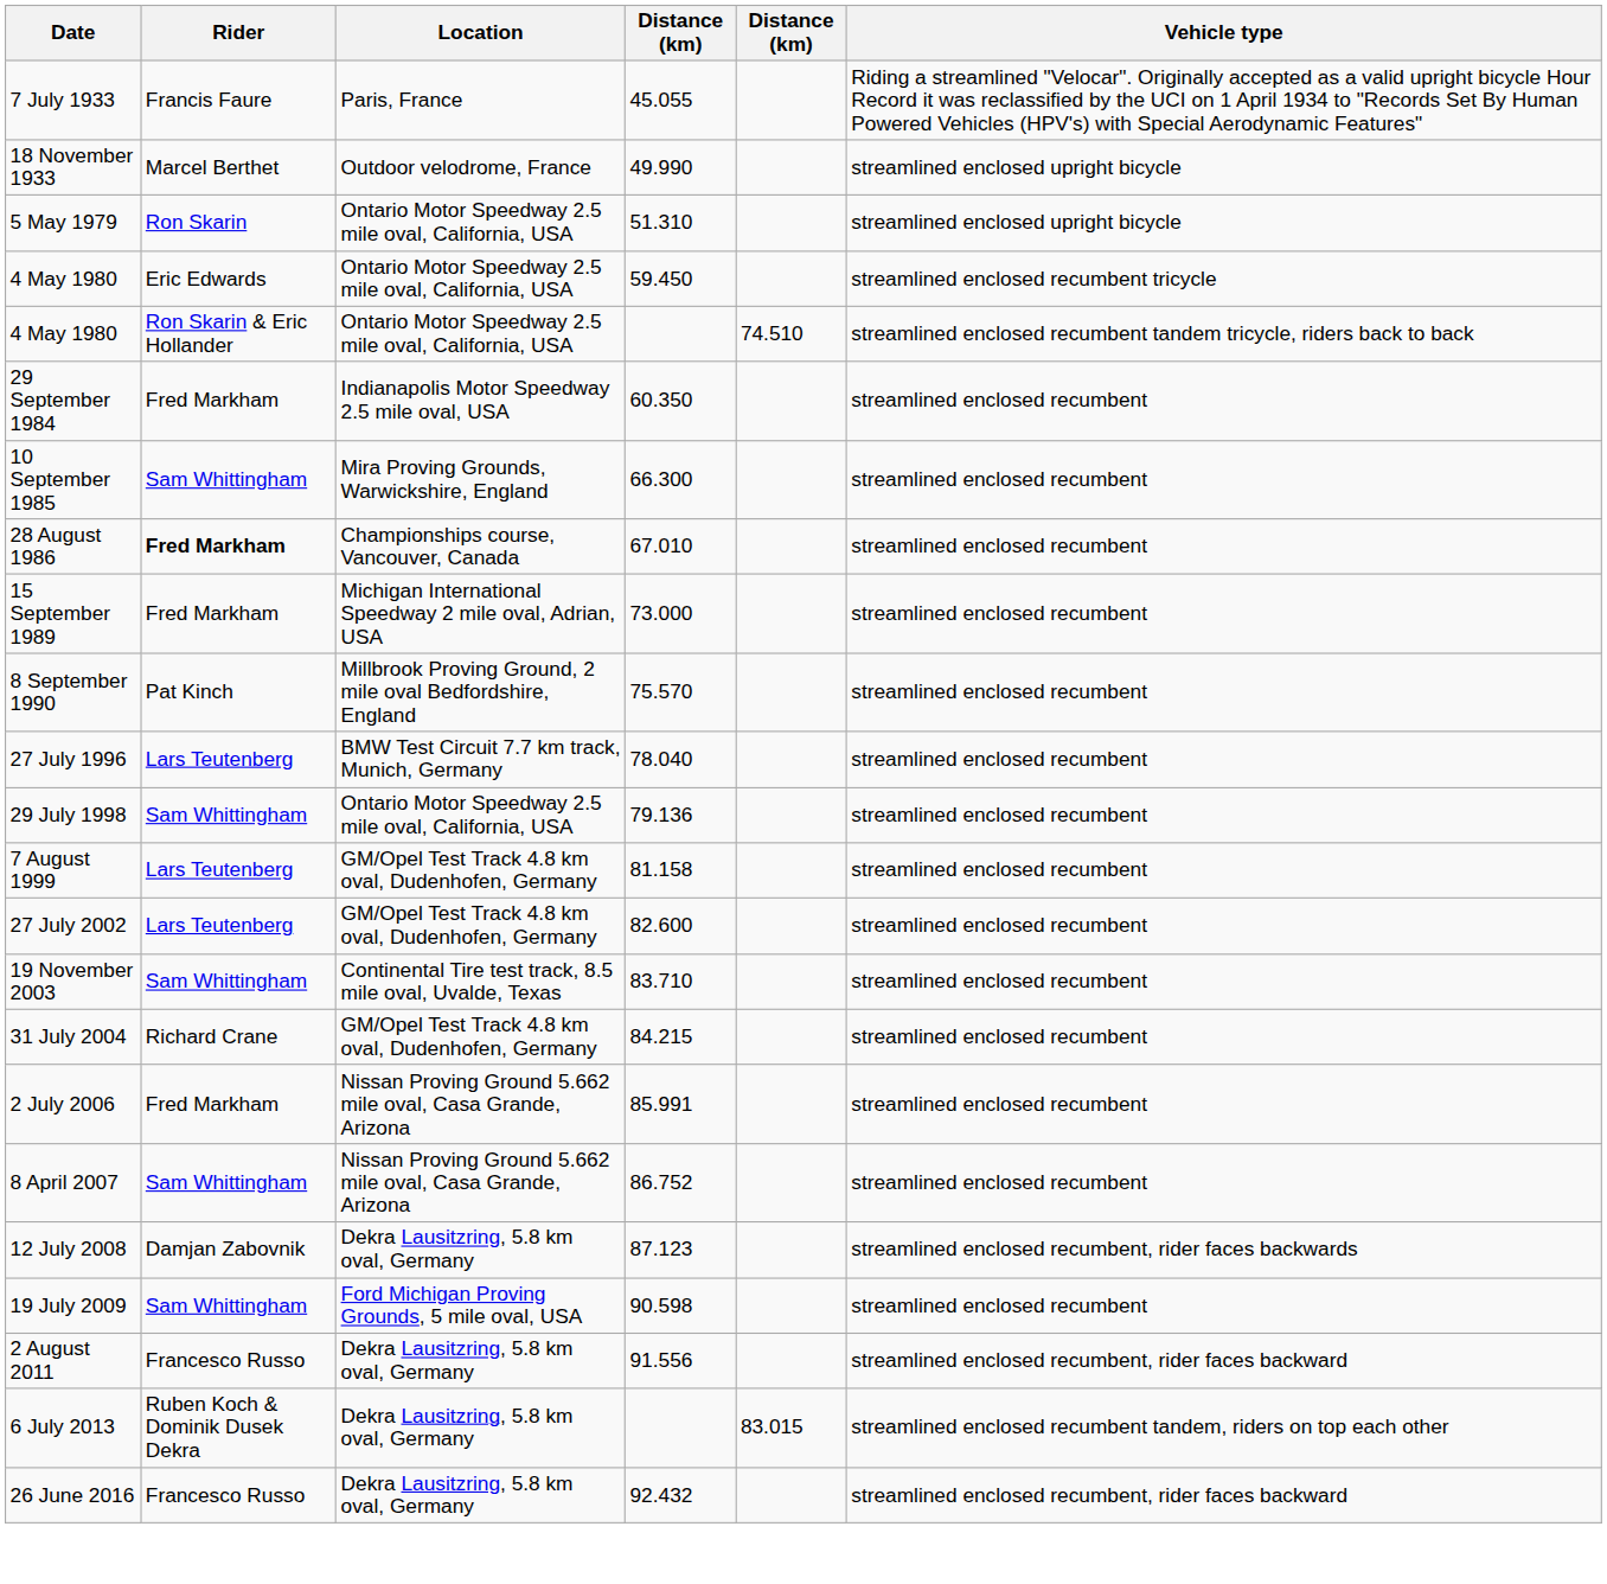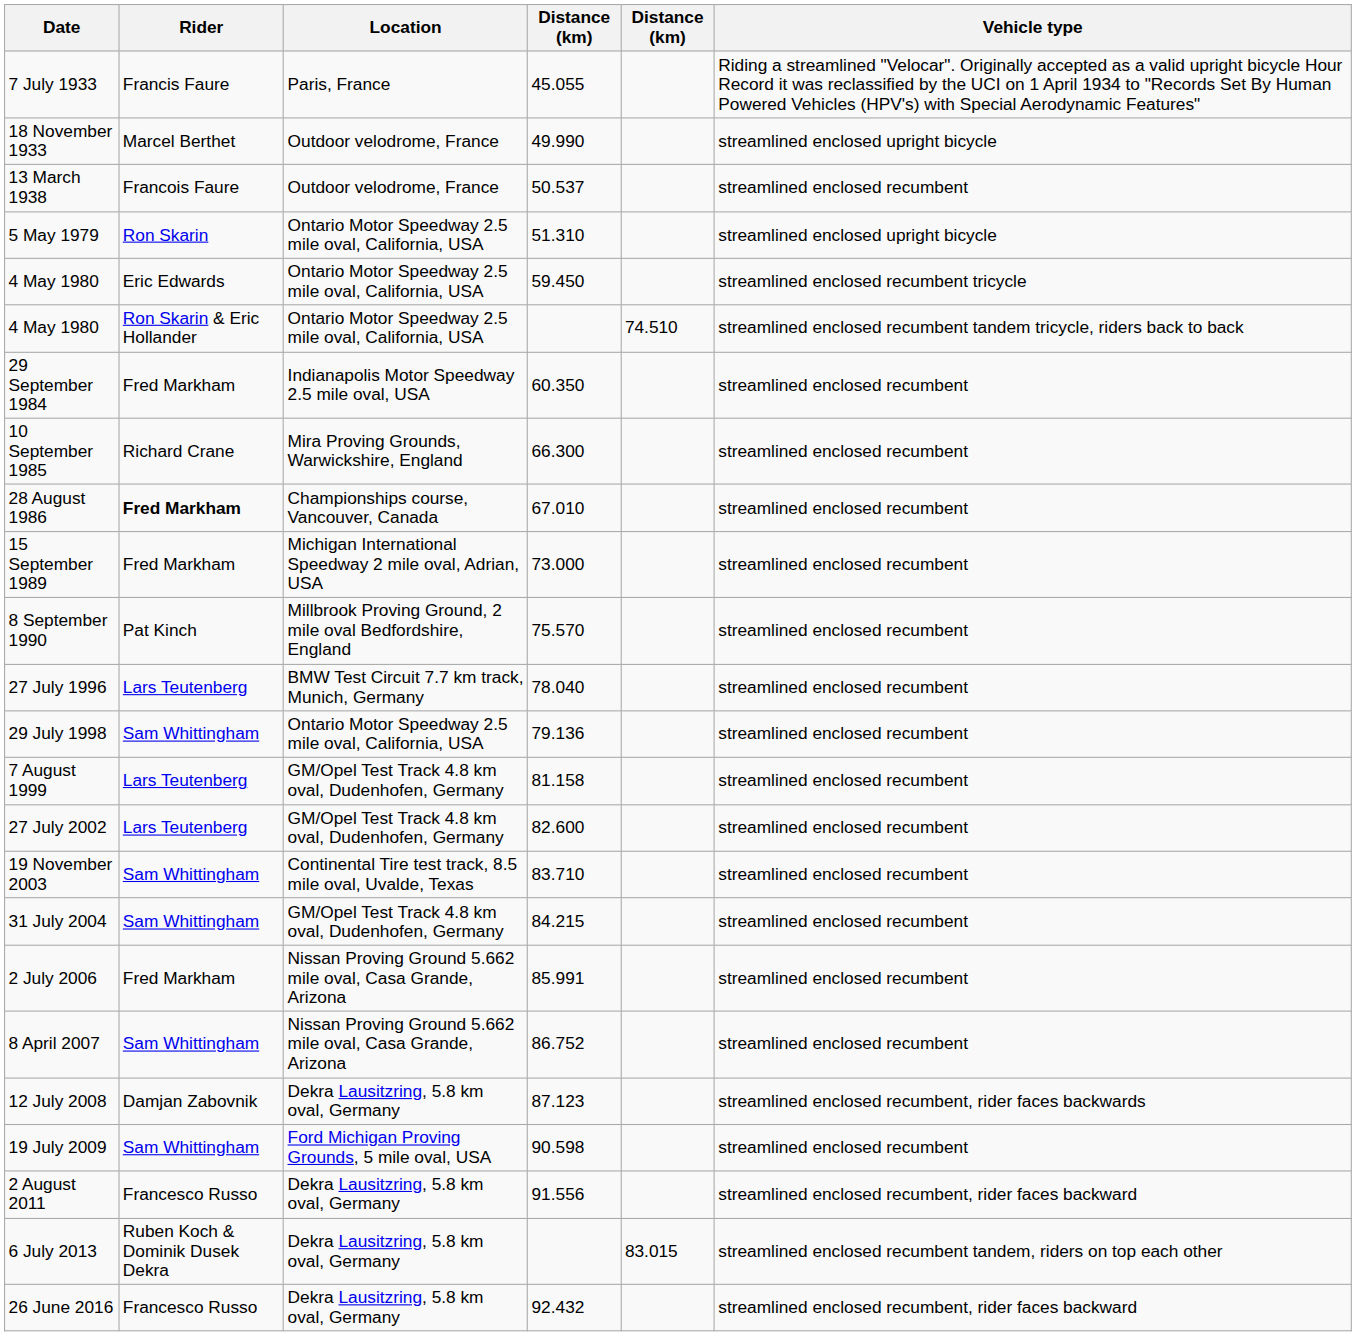+ row: 13 March 1938 | Francois Faure | Outdoor velodrome, France | 50.537 | streamlined enclosed recumbent
10 September 1985 | Rider: Sam Whittingham -> Richard Crane
31 July 2004 | Rider: Richard Crane -> Sam Whittingham
